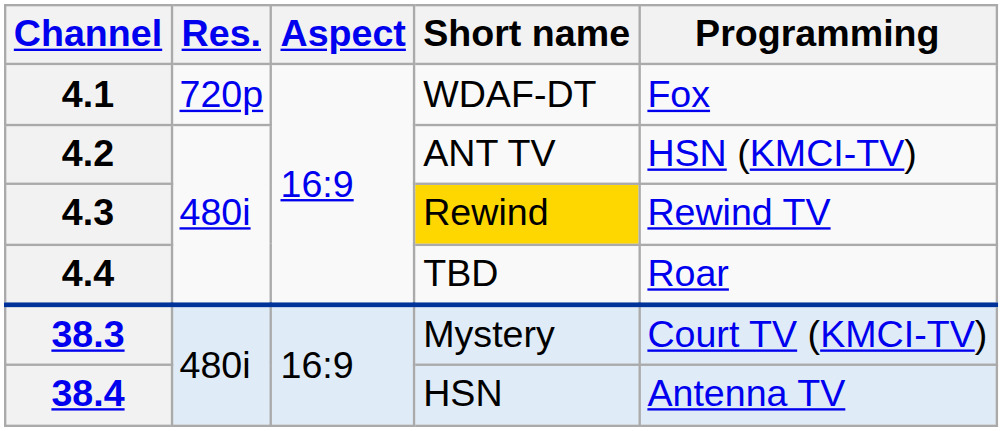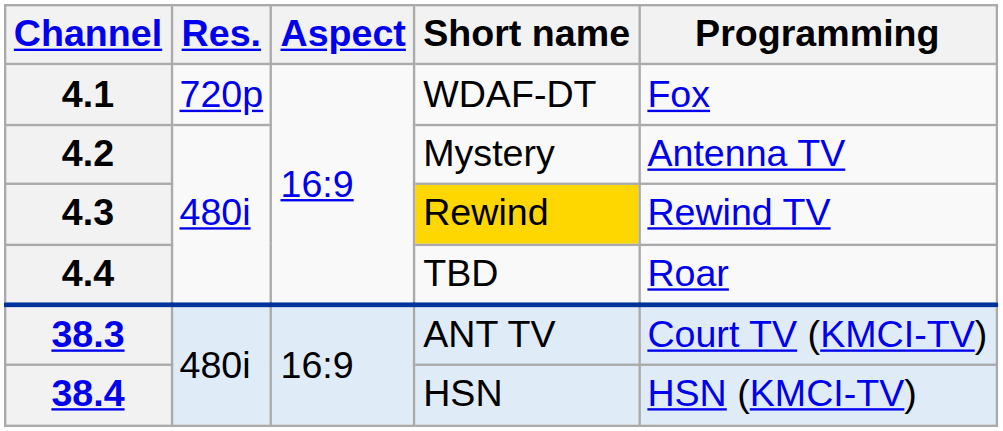4.2 | Short name: ANT TV -> Mystery
4.2 | Programming: HSN (KMCI-TV) -> Antenna TV
38.3 | Short name: Mystery -> ANT TV
38.4 | Programming: Antenna TV -> HSN (KMCI-TV)
